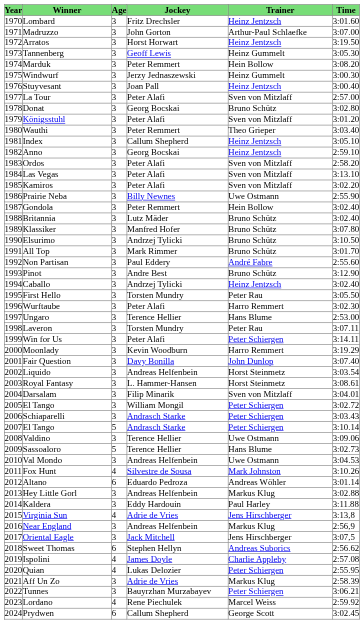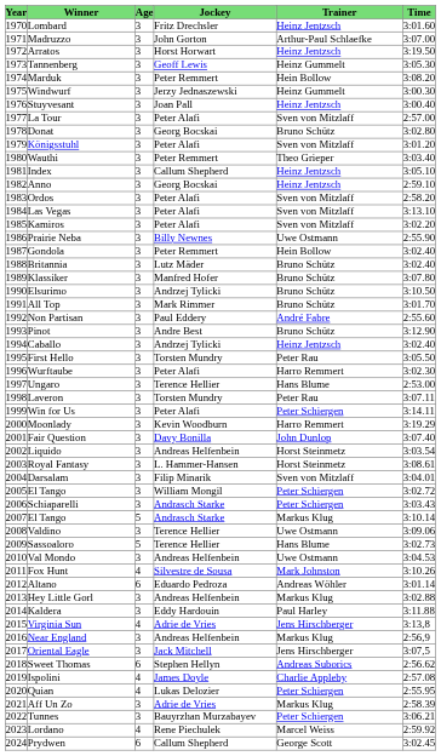2007 / El Tango | Trainer: Peter Schiergen -> Markus Klug
